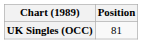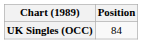UK Singles (OCC) | Position: 81 -> 84
